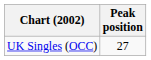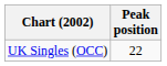UK Singles (OCC) | Peak position: 27 -> 22
